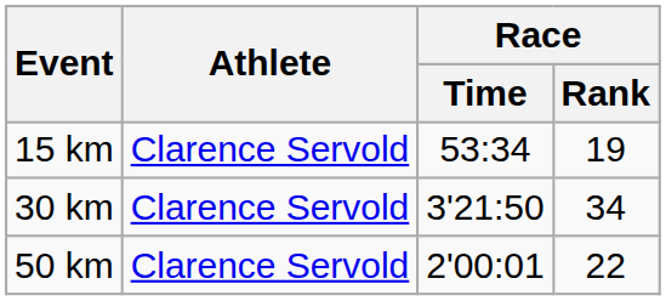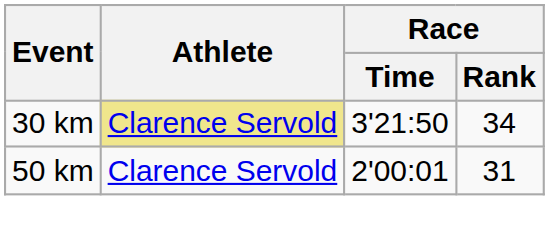- row: 15 km | Clarence Servold | 53:34 | 19
30 km | Athlete: no background -> khaki background
50 km | Race / Rank: 22 -> 31
